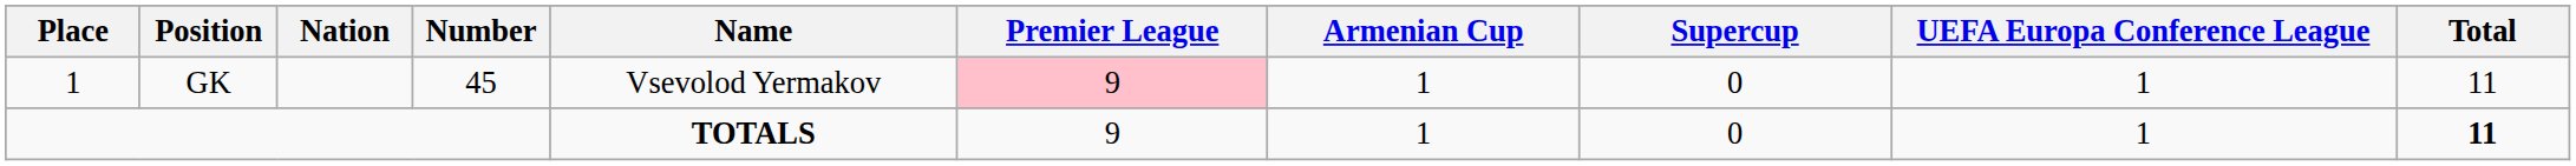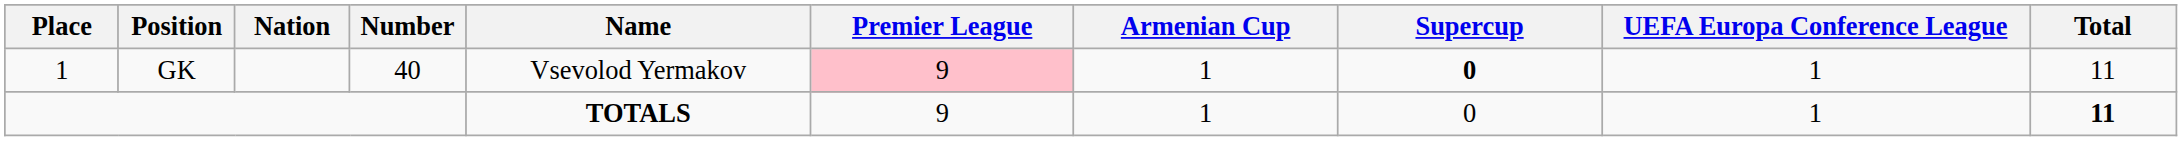GK | Number: 45 -> 40
GK | Supercup: normal -> bold
